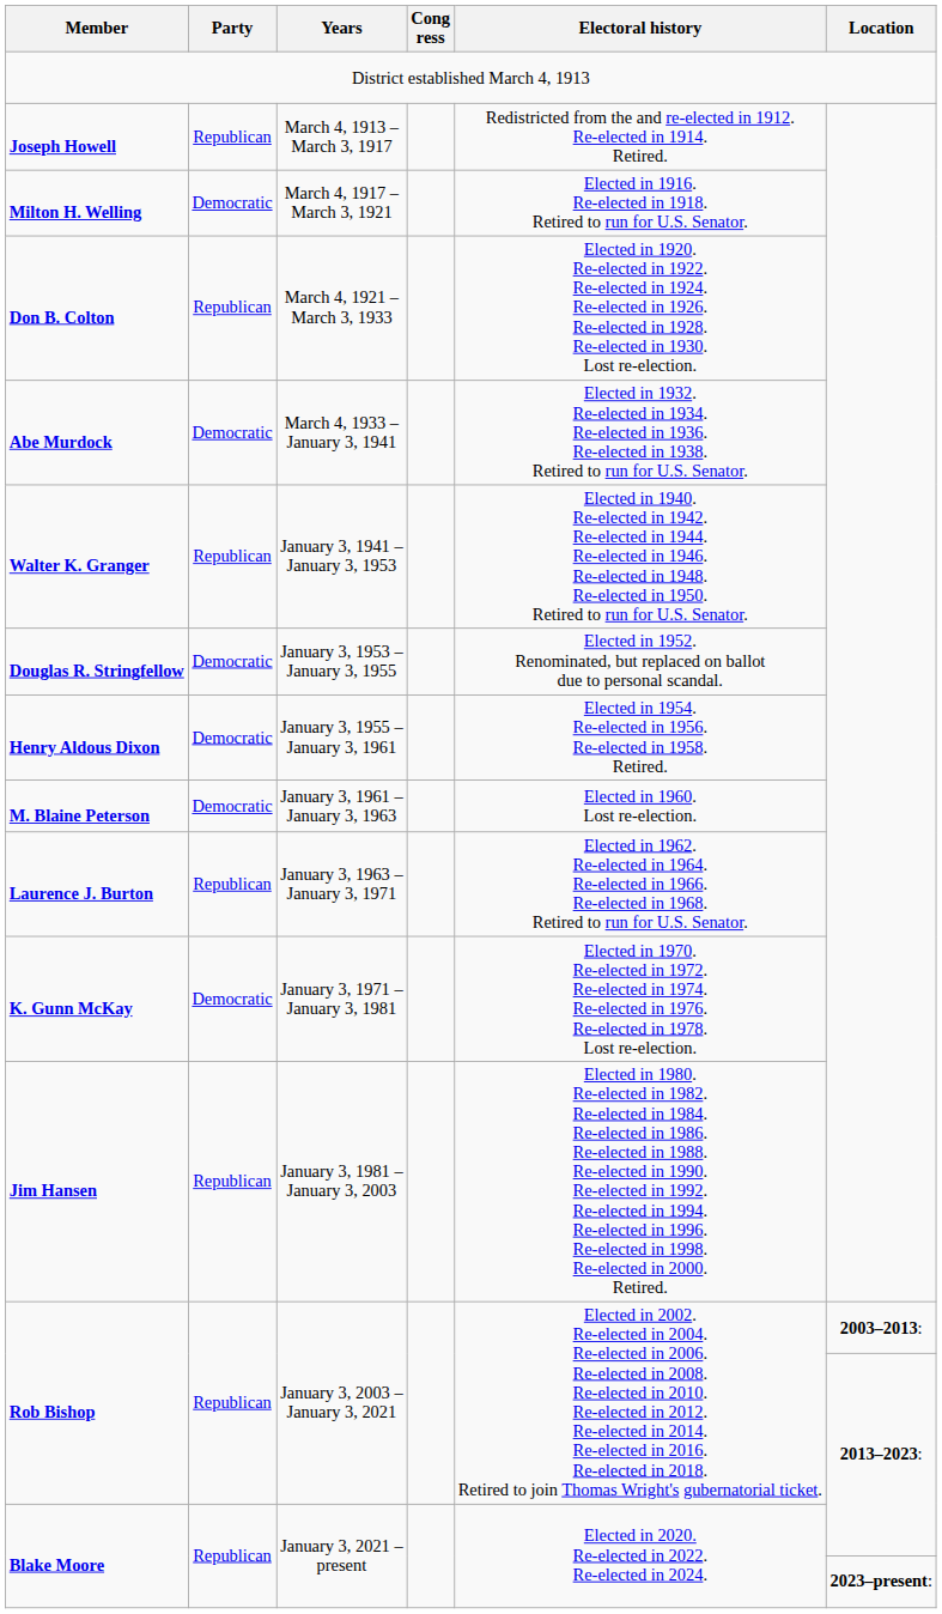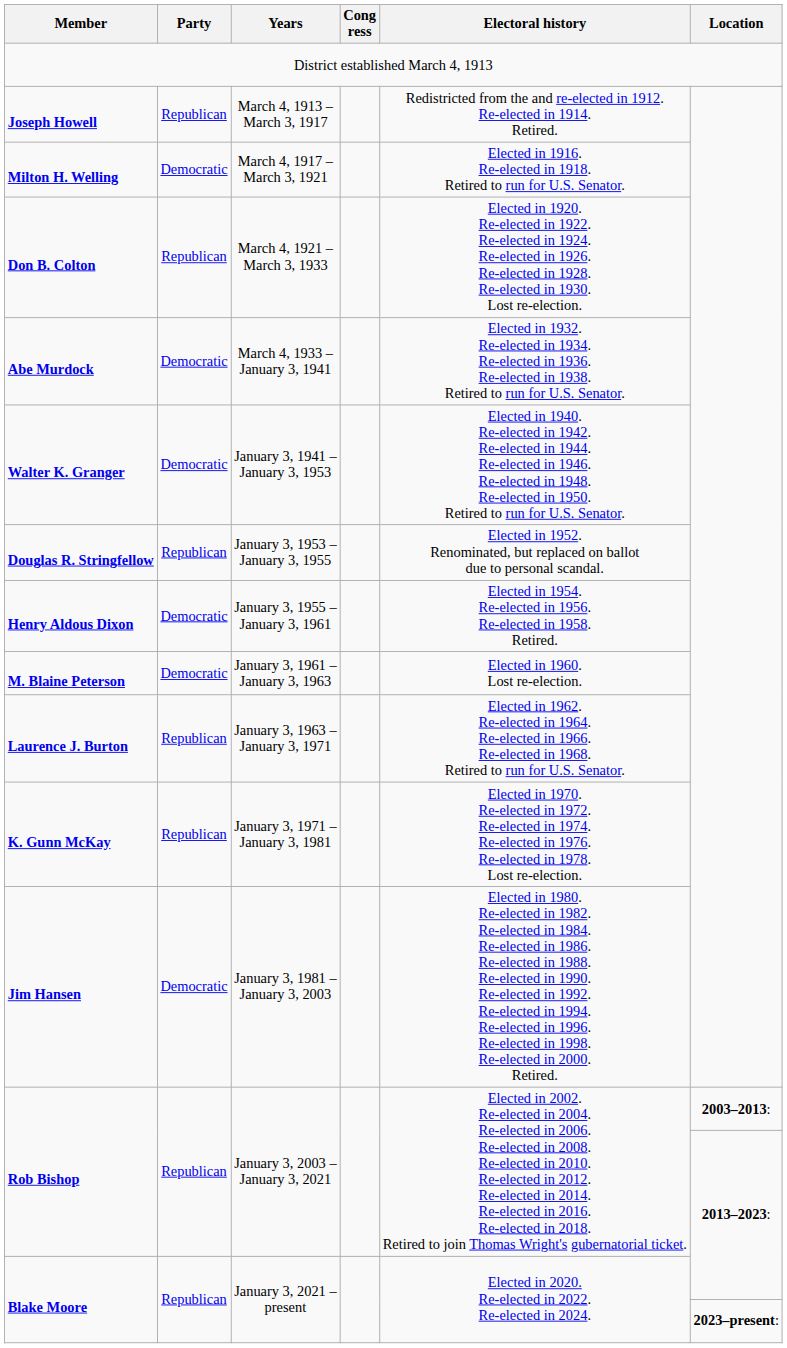Walter K. Granger | Party: Republican -> Democratic
Douglas R. Stringfellow | Party: Democratic -> Republican
K. Gunn McKay | Party: Democratic -> Republican
Jim Hansen | Party: Republican -> Democratic
